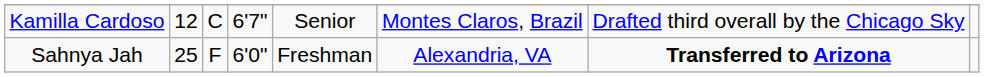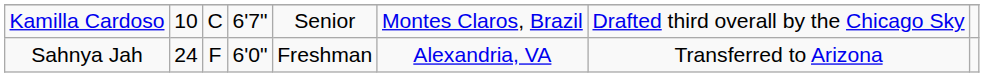Kamilla Cardoso | column 2: 12 -> 10
Sahnya Jah | column 2: 25 -> 24
Sahnya Jah | column 7: bold -> normal
